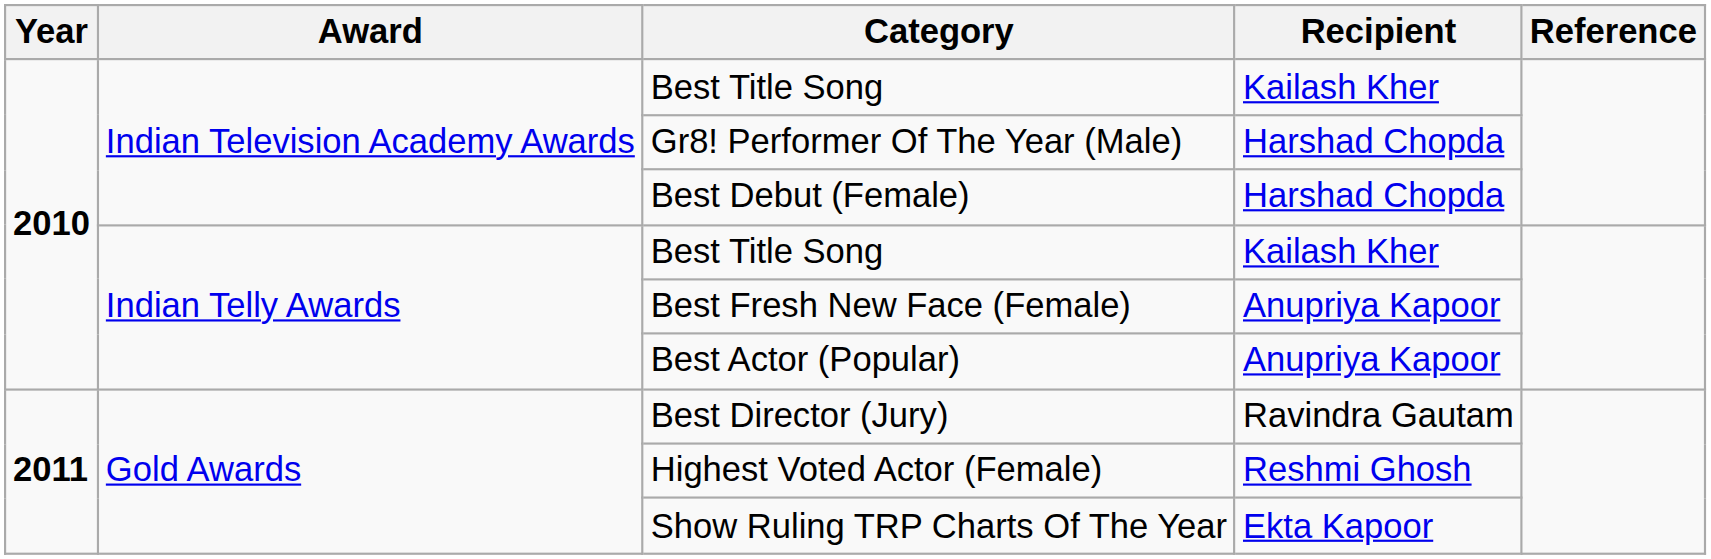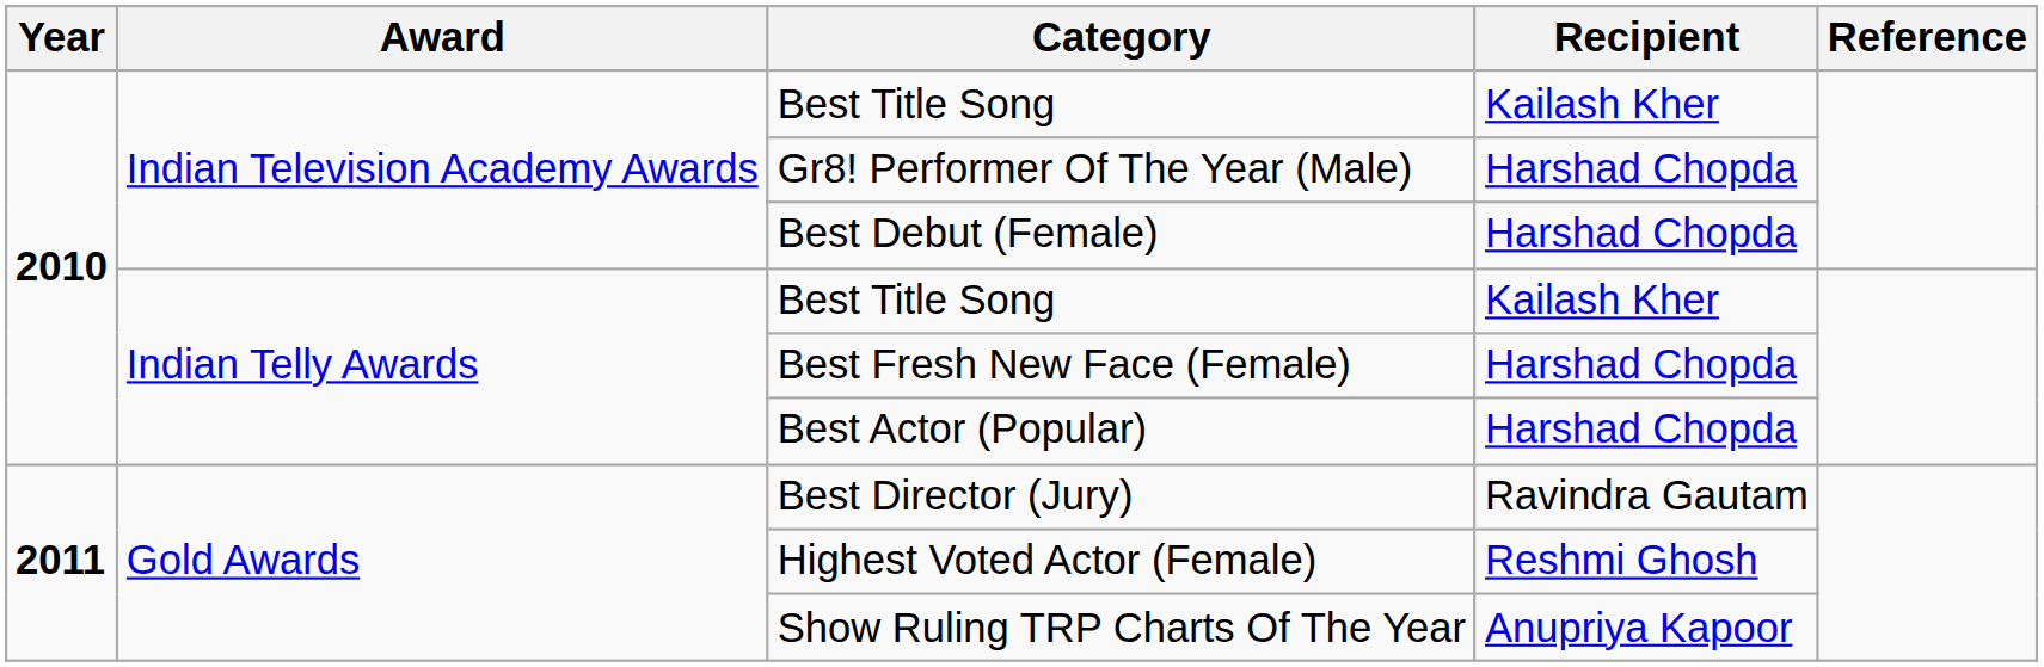Best Fresh New Face (Female) | Recipient: Anupriya Kapoor -> Harshad Chopda
Best Actor (Popular) | Recipient: Anupriya Kapoor -> Harshad Chopda
Show Ruling TRP Charts Of The Year | Recipient: Ekta Kapoor -> Anupriya Kapoor
